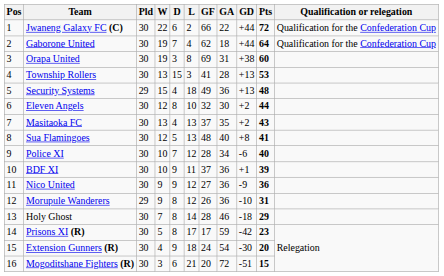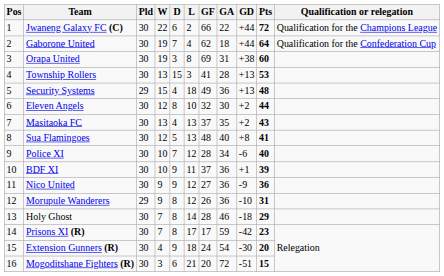Jwaneng Galaxy FC (C) | Qualification or relegation: Qualification for the Confederation Cup -> Qualification for the Champions League
Prisons XI (R) | W: 5 -> 7
